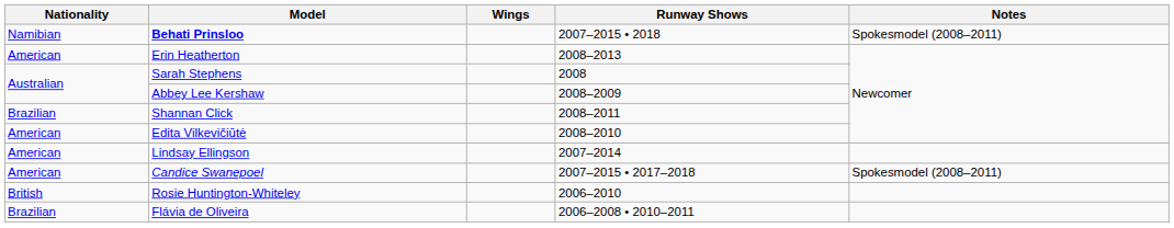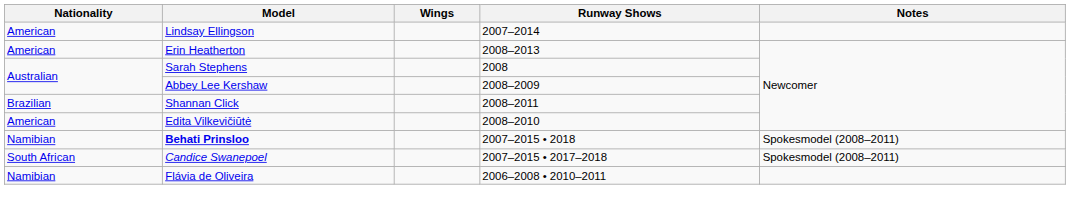rows swapped: Behati Prinsloo <-> Lindsay Ellingson
Candice Swanepoel | Nationality: American -> South African
- row: British | Rosie Huntington-Whiteley | 2006–2010
Flávia de Oliveira | Nationality: Brazilian -> Namibian
